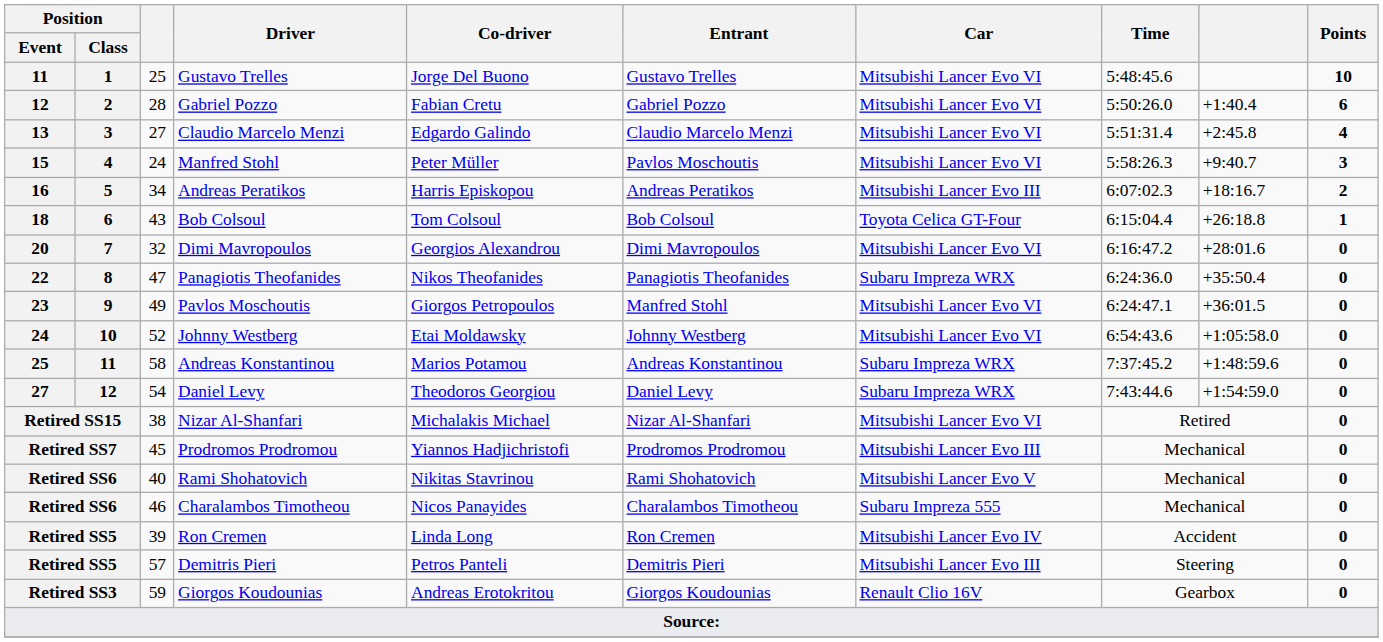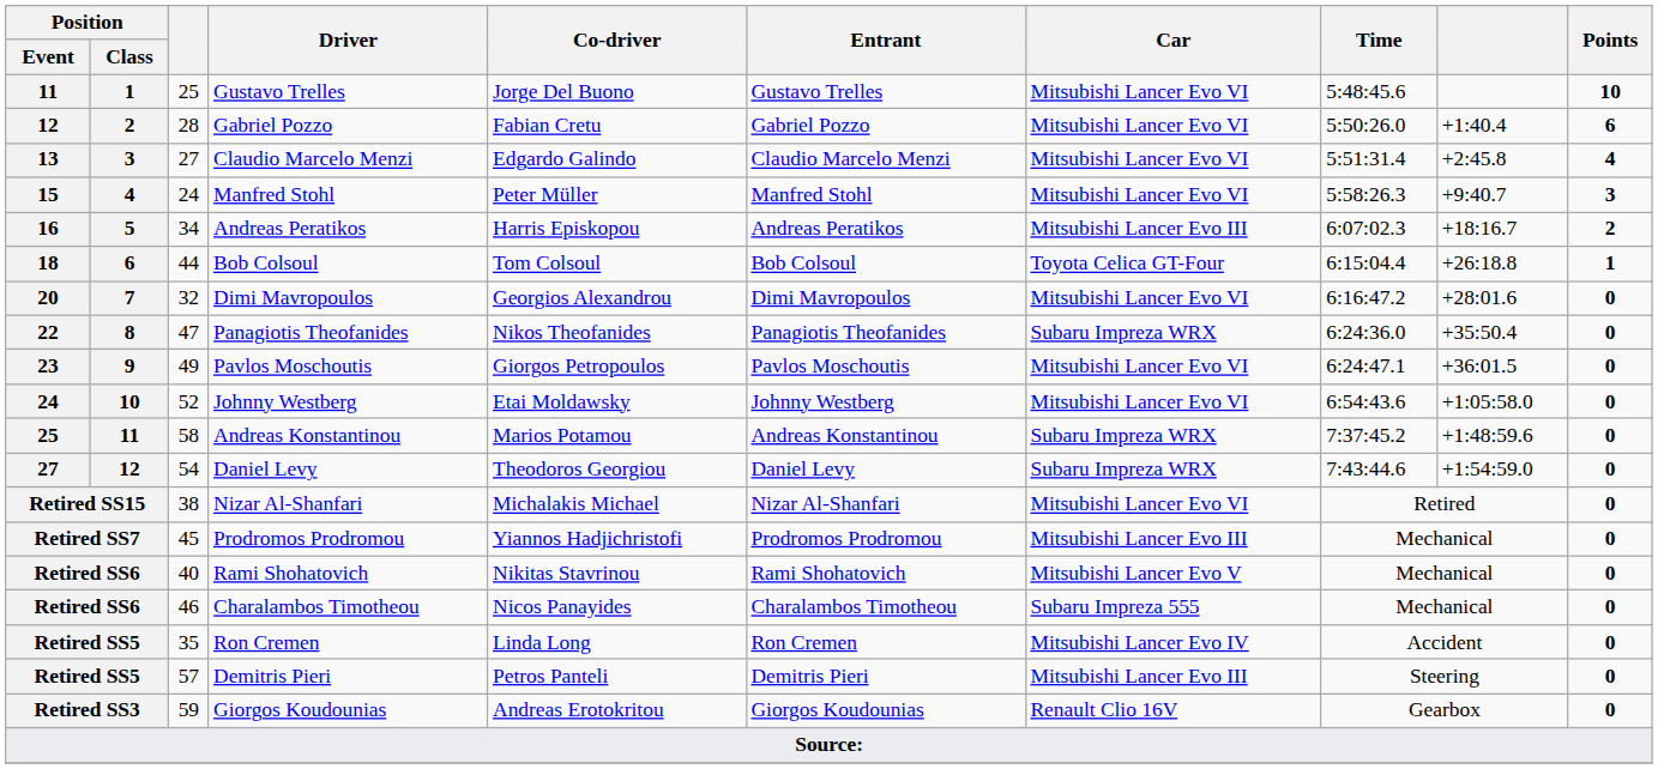15 | Entrant: Pavlos Moschoutis -> Manfred Stohl
18 | column 3: 43 -> 44
23 | Entrant: Manfred Stohl -> Pavlos Moschoutis
Retired SS5 / Ron Cremen | column 3: 39 -> 35
